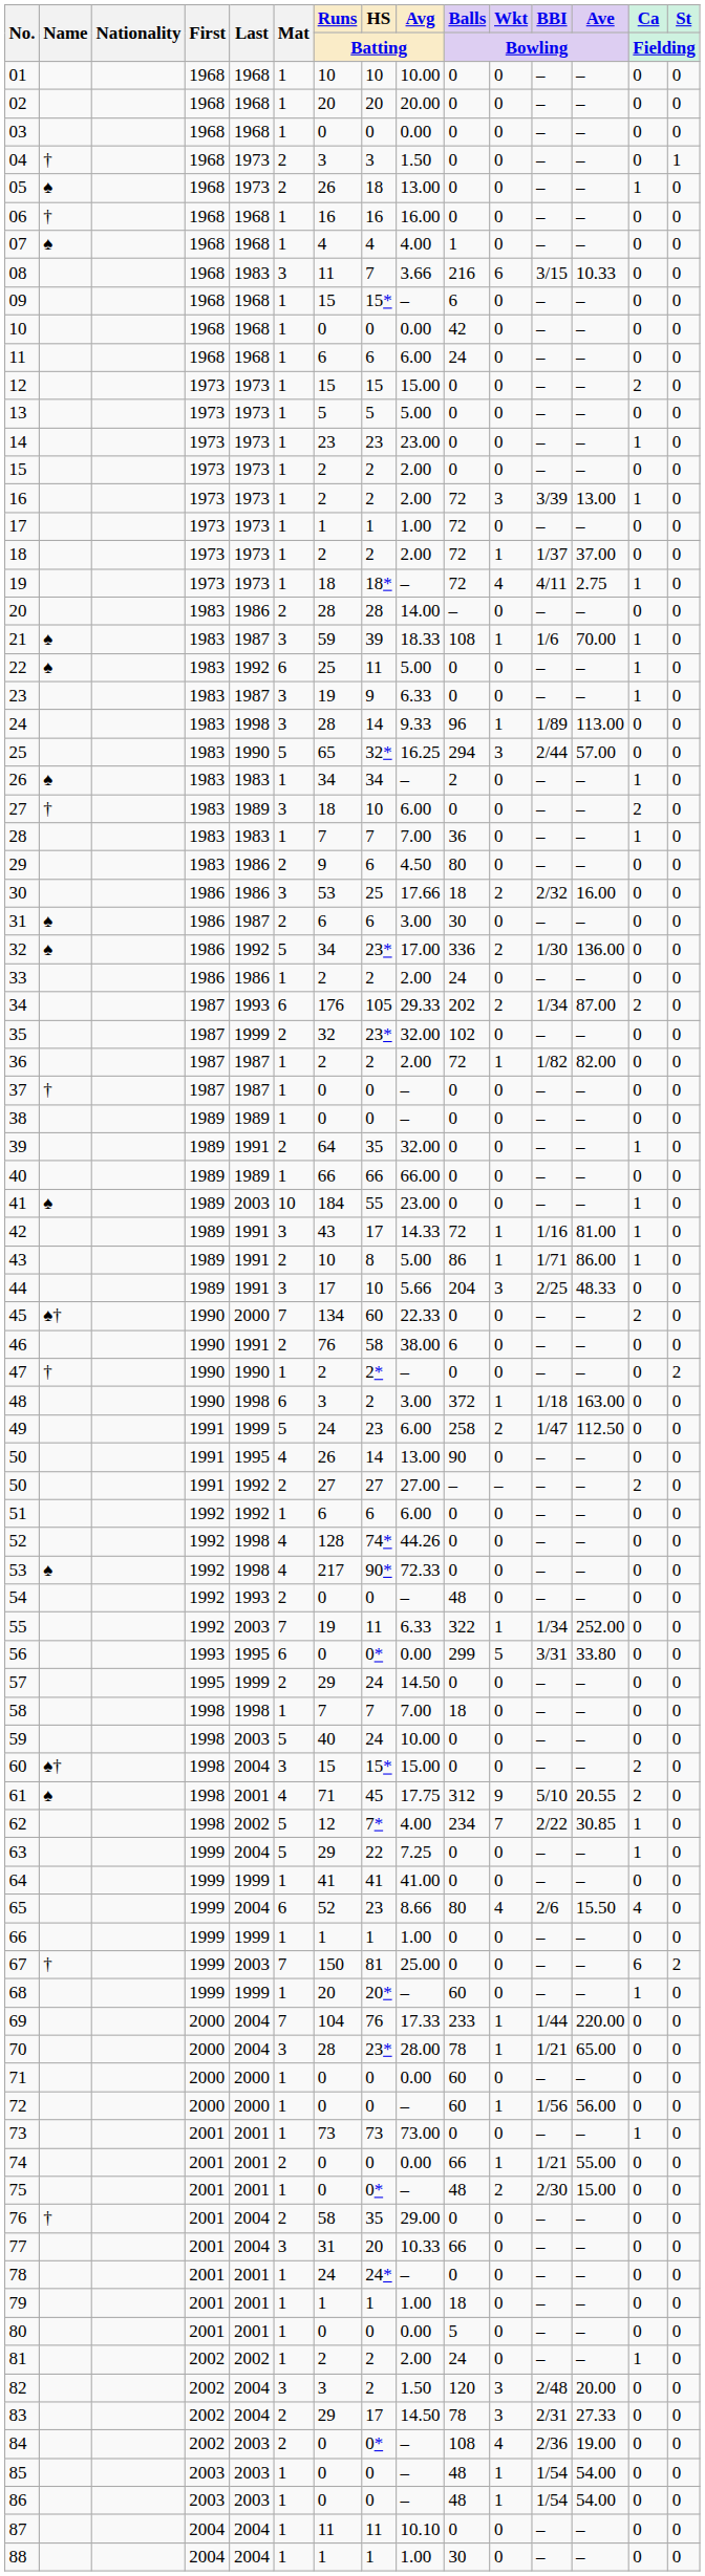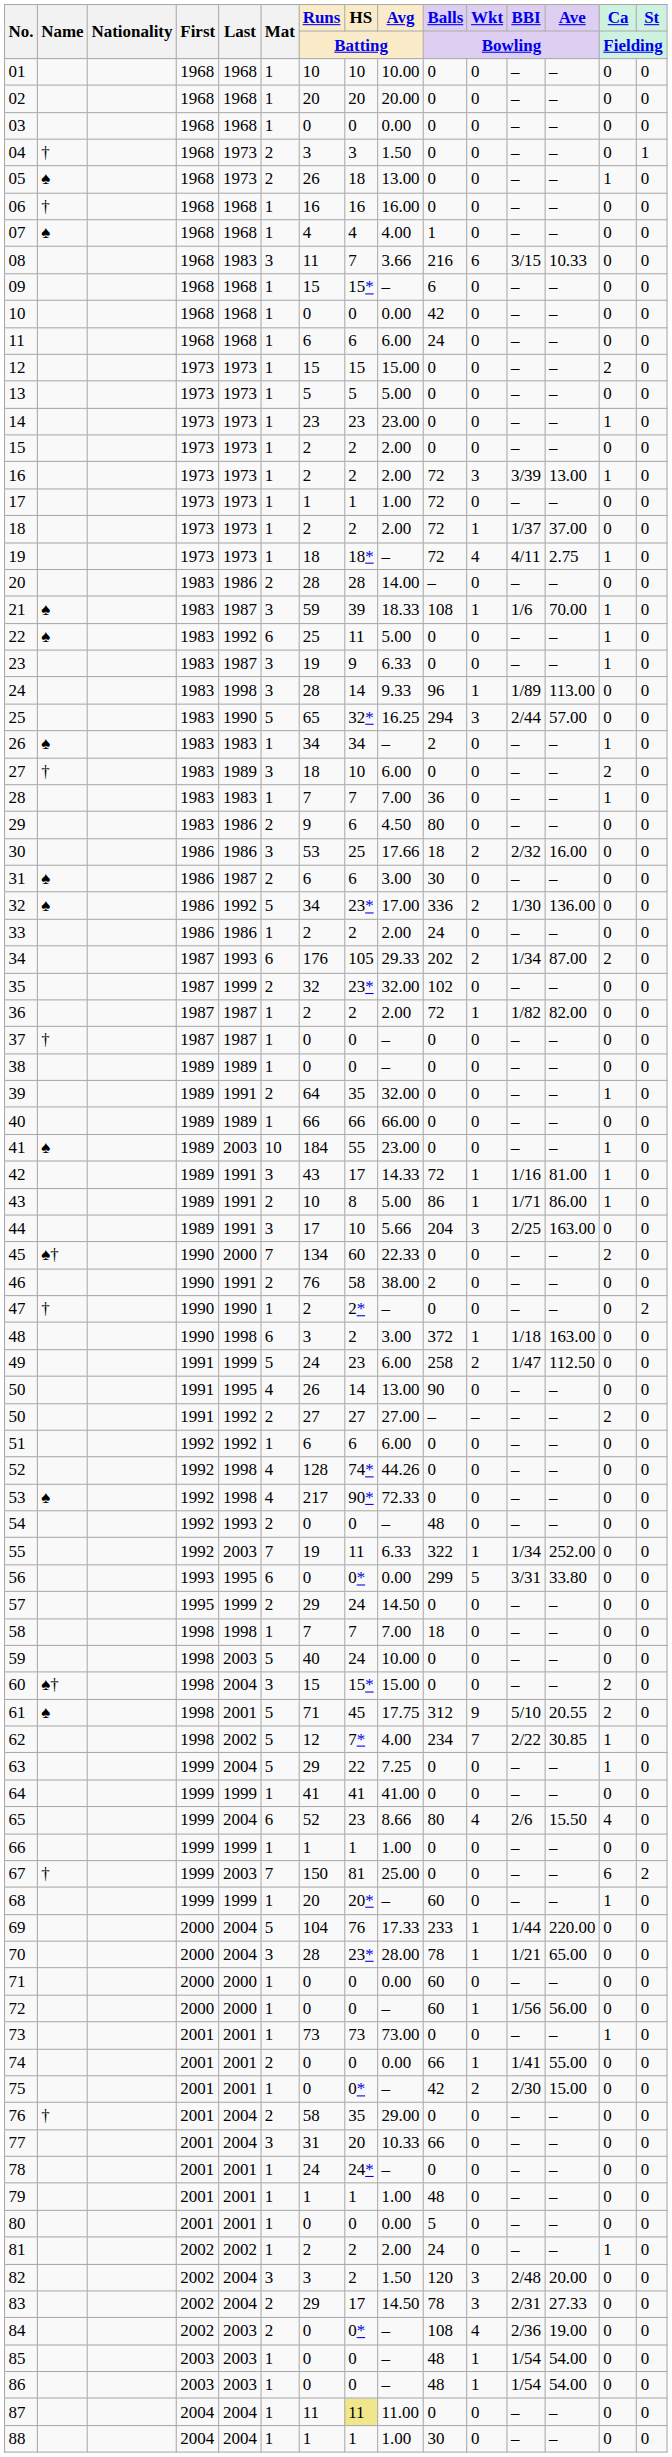44 | Ave / Bowling: 48.33 -> 163.00
46 | Balls / Bowling: 6 -> 2
61 | Mat: 4 -> 5
69 | Mat: 7 -> 5
74 | BBI / Bowling: 1/21 -> 1/41
75 | Balls / Bowling: 48 -> 42
79 | Balls / Bowling: 18 -> 48
87 | HS / Batting: no background -> khaki background
87 | Avg / Batting: 10.10 -> 11.00
